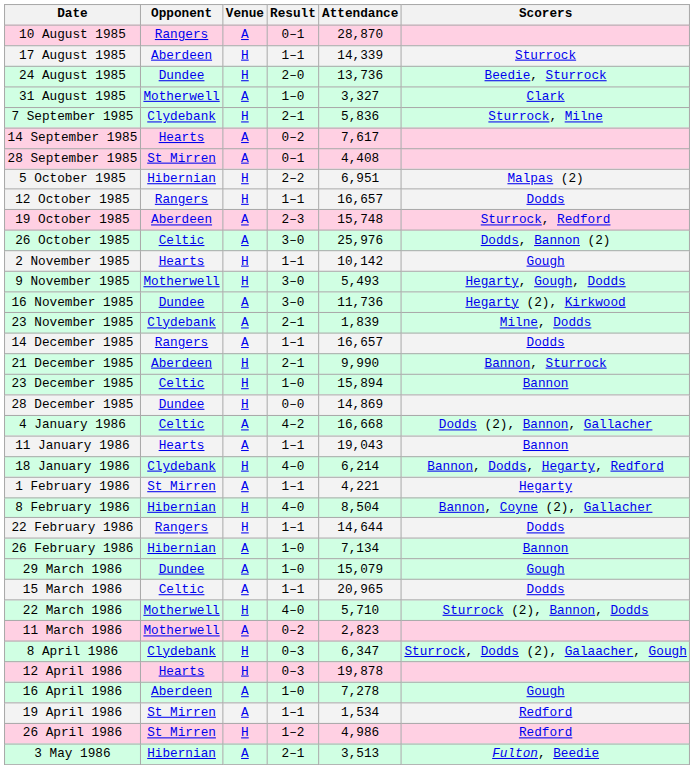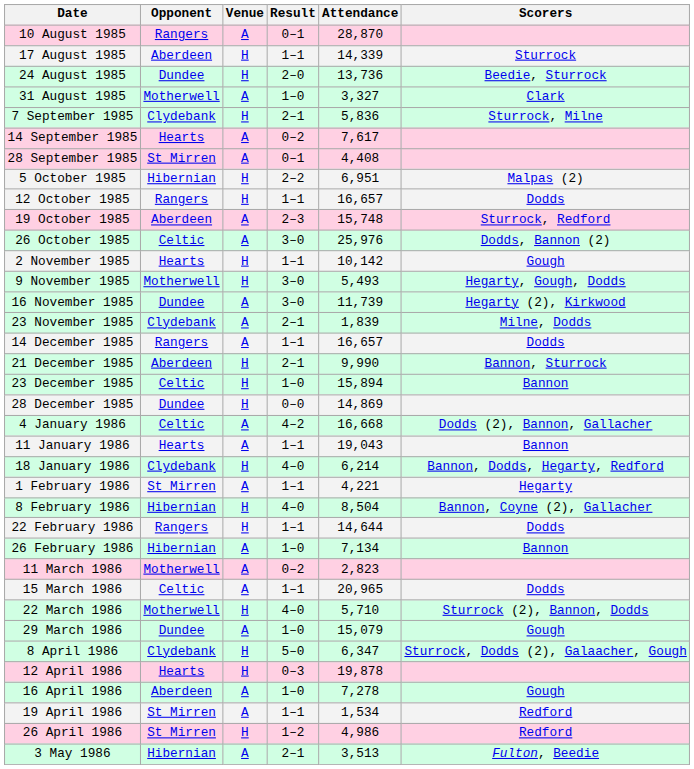16 November 1985 | Attendance: 11,736 -> 11,739
rows swapped: 11 March 1986 <-> 29 March 1986
8 April 1986 | Result: 0–3 -> 5–0
